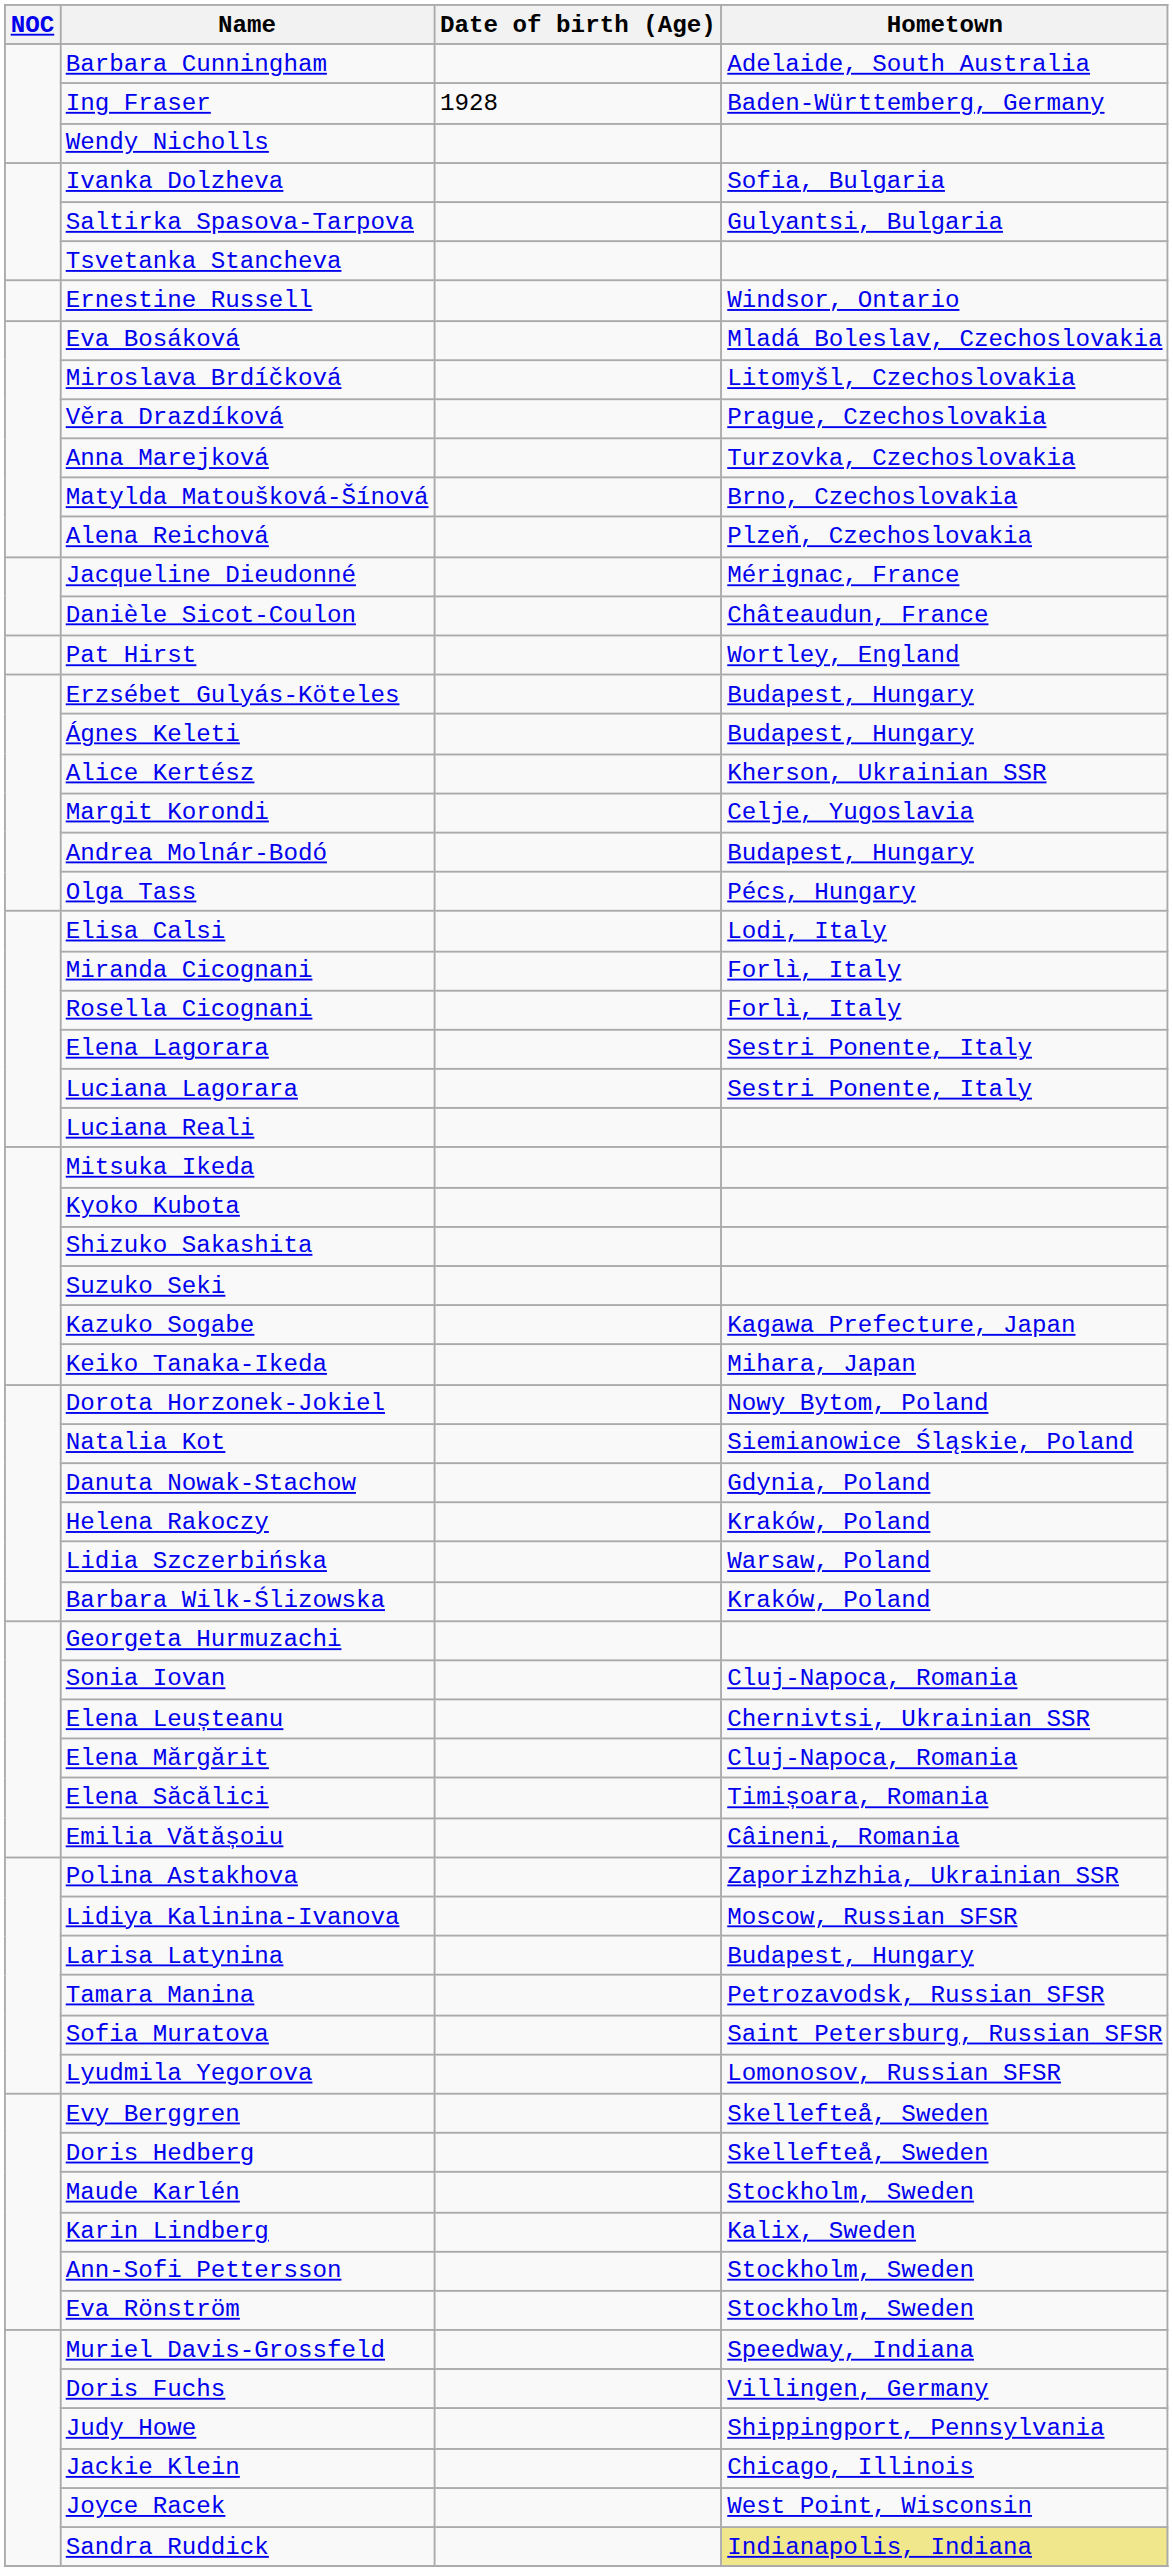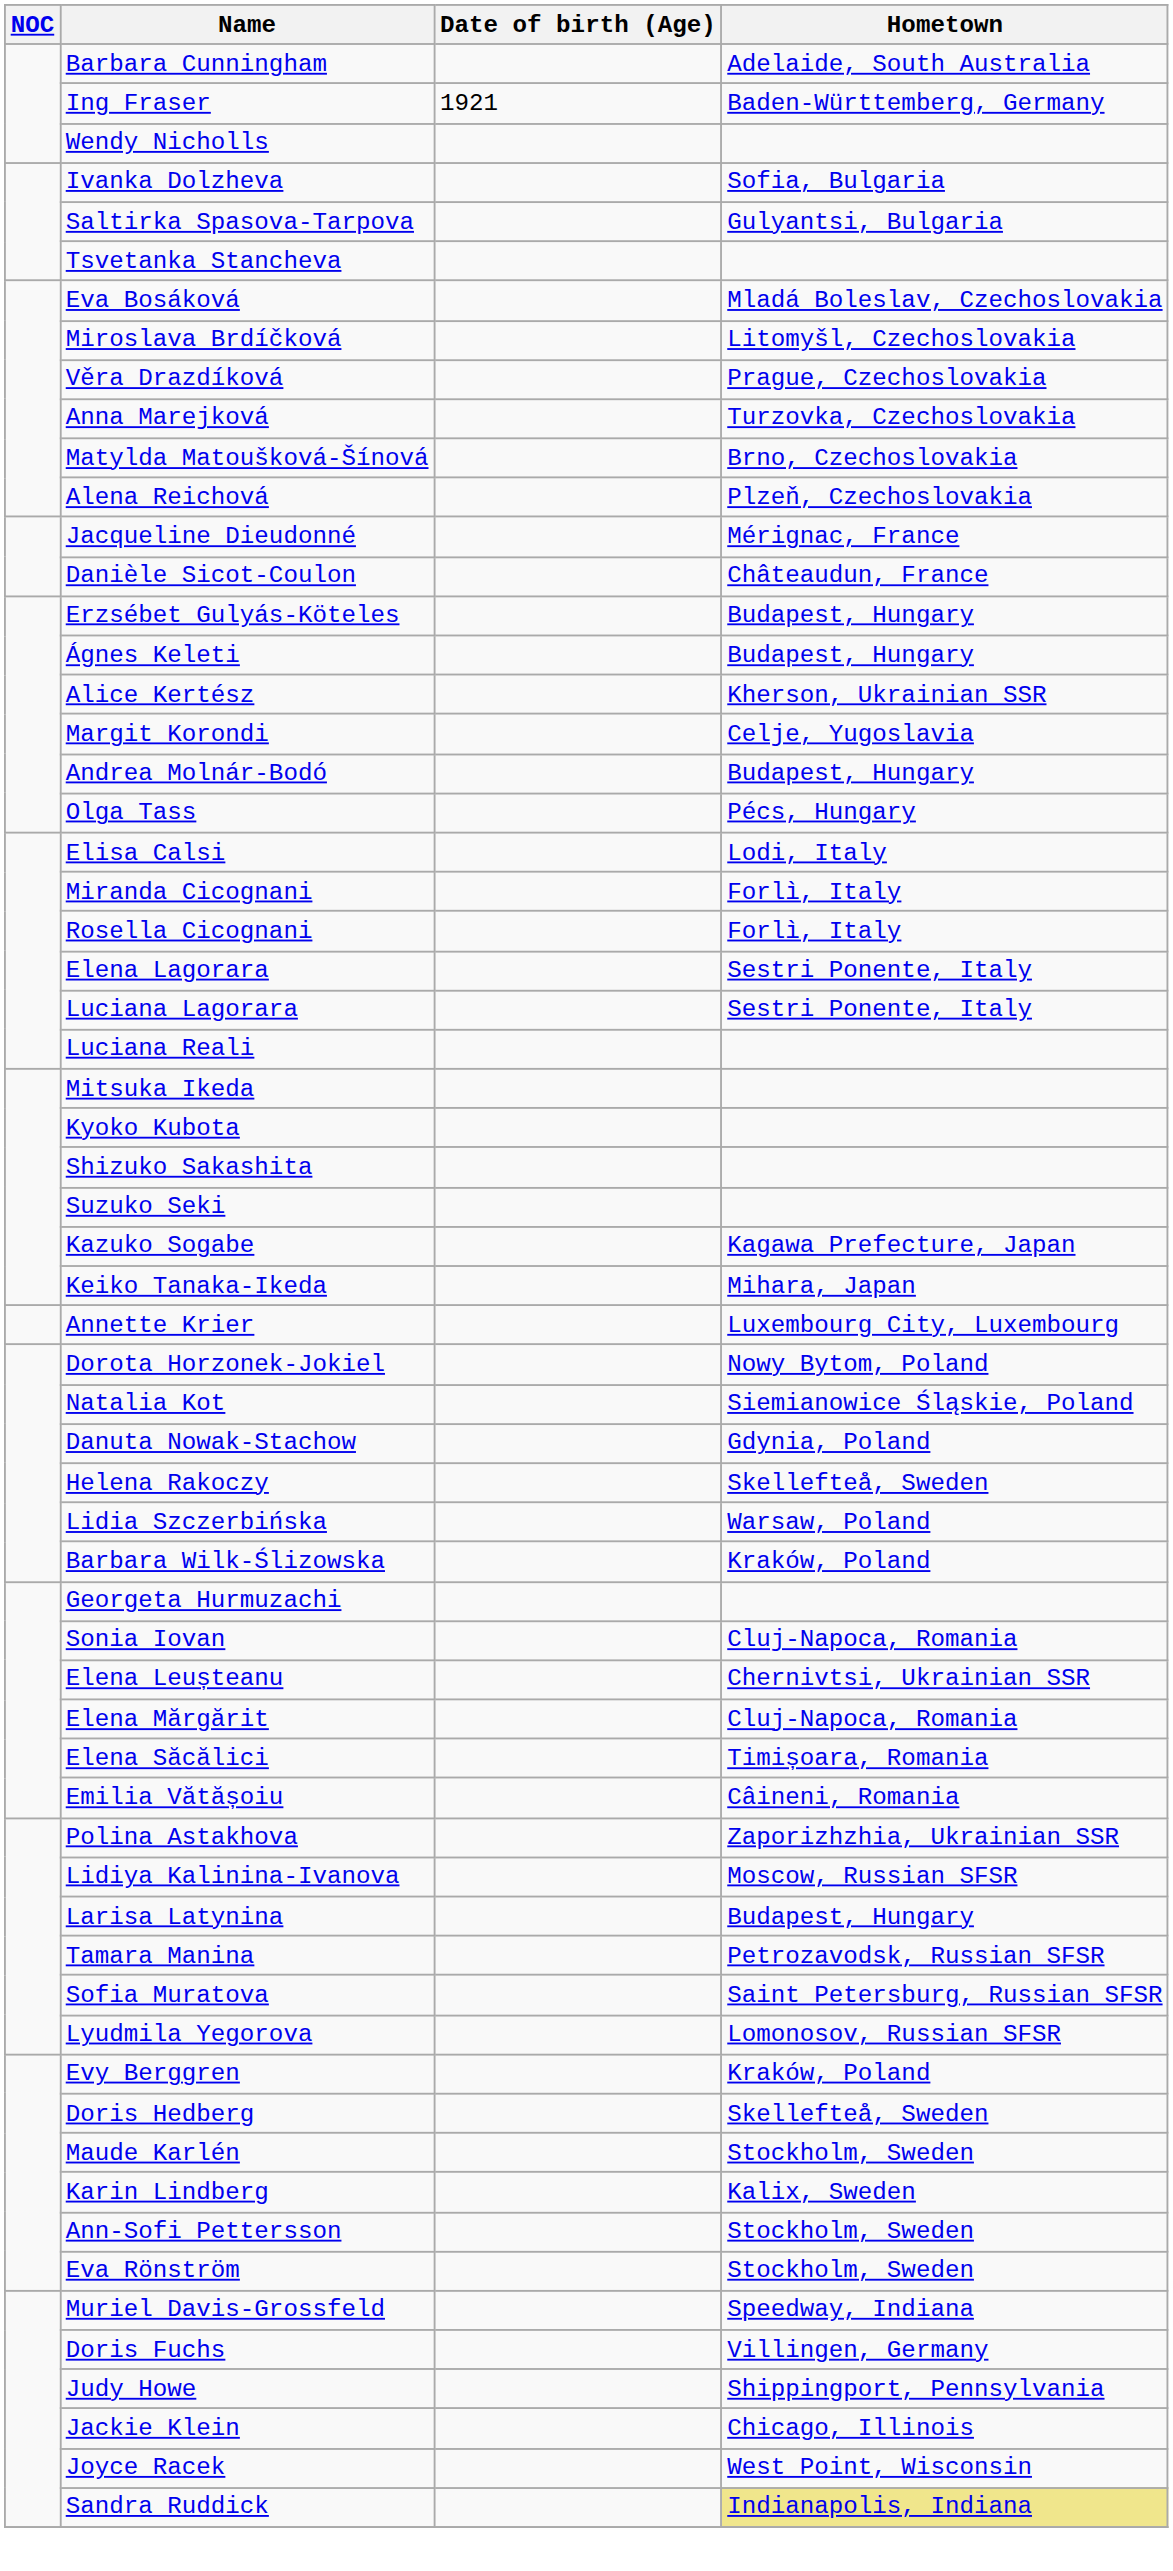Ing Fraser | Date of birth (Age): 1928 -> 1921
- row: Ernestine Russell | Windsor, Ontario
- row: Pat Hirst | Wortley, England
+ row: Annette Krier | Luxembourg City, Luxembourg
Helena Rakoczy | Hometown: Kraków, Poland -> Skellefteå, Sweden
Evy Berggren | Hometown: Skellefteå, Sweden -> Kraków, Poland
